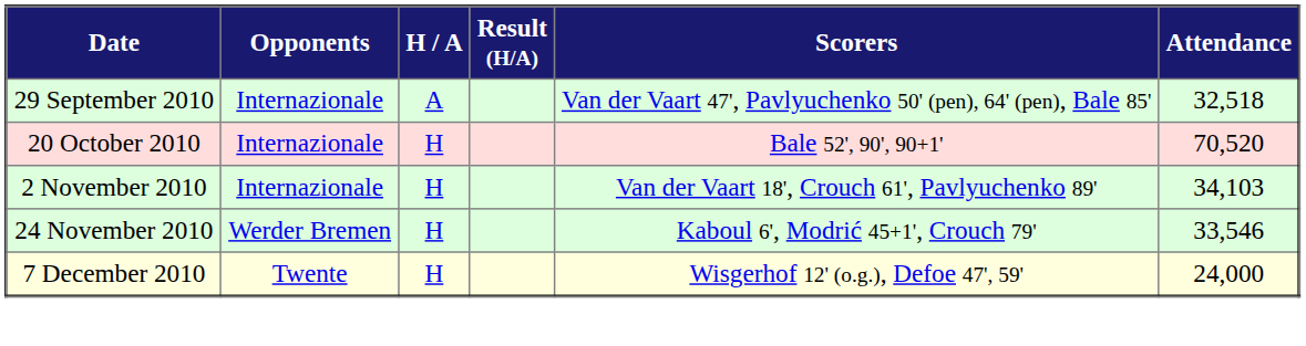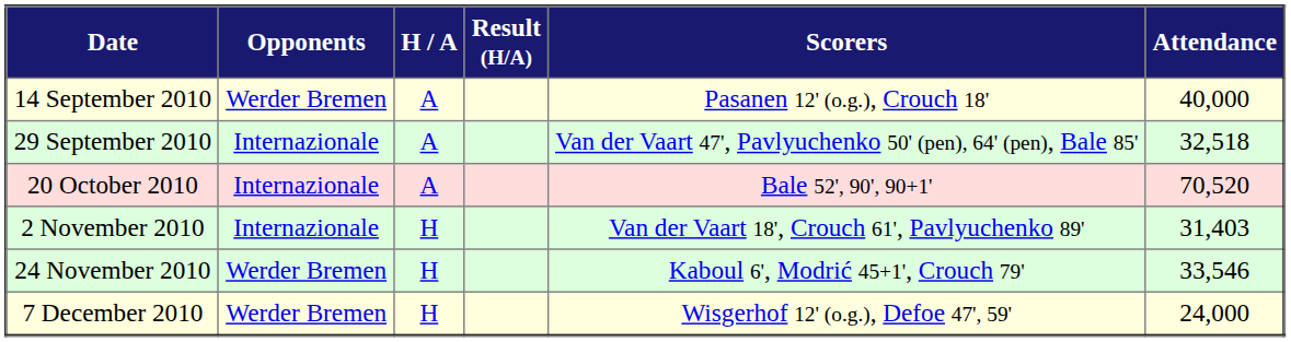+ row: 14 September 2010 | Werder Bremen | A | Pasanen 12' (o.g.), Crouch 18' | 40,000
20 October 2010 | H / A: H -> A
2 November 2010 | Attendance: 34,103 -> 31,403
7 December 2010 | Opponents: Twente -> Werder Bremen
